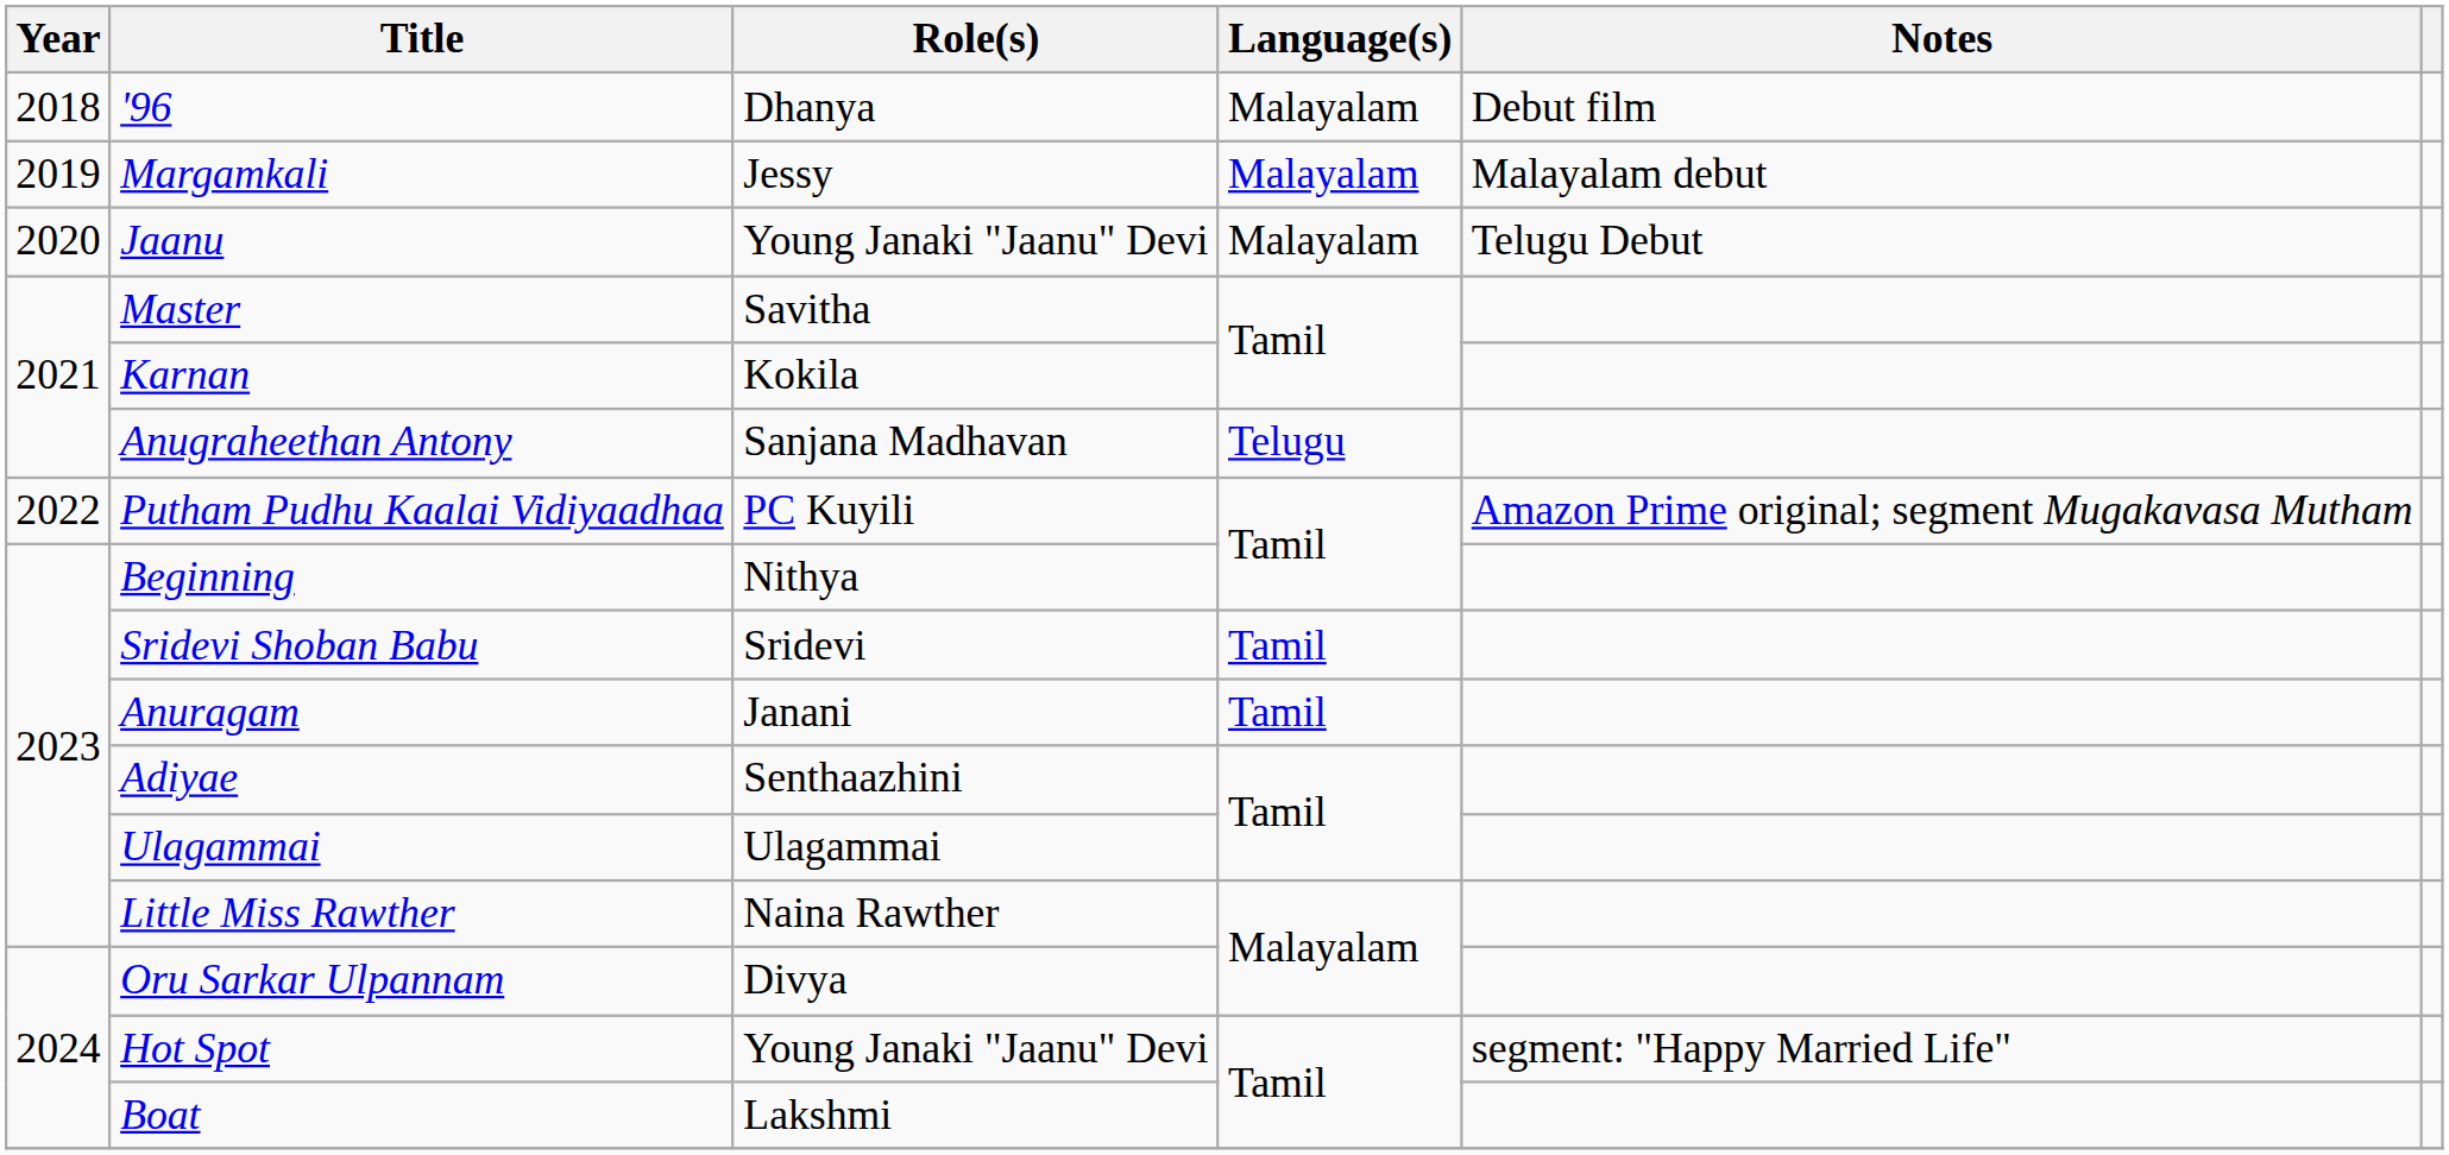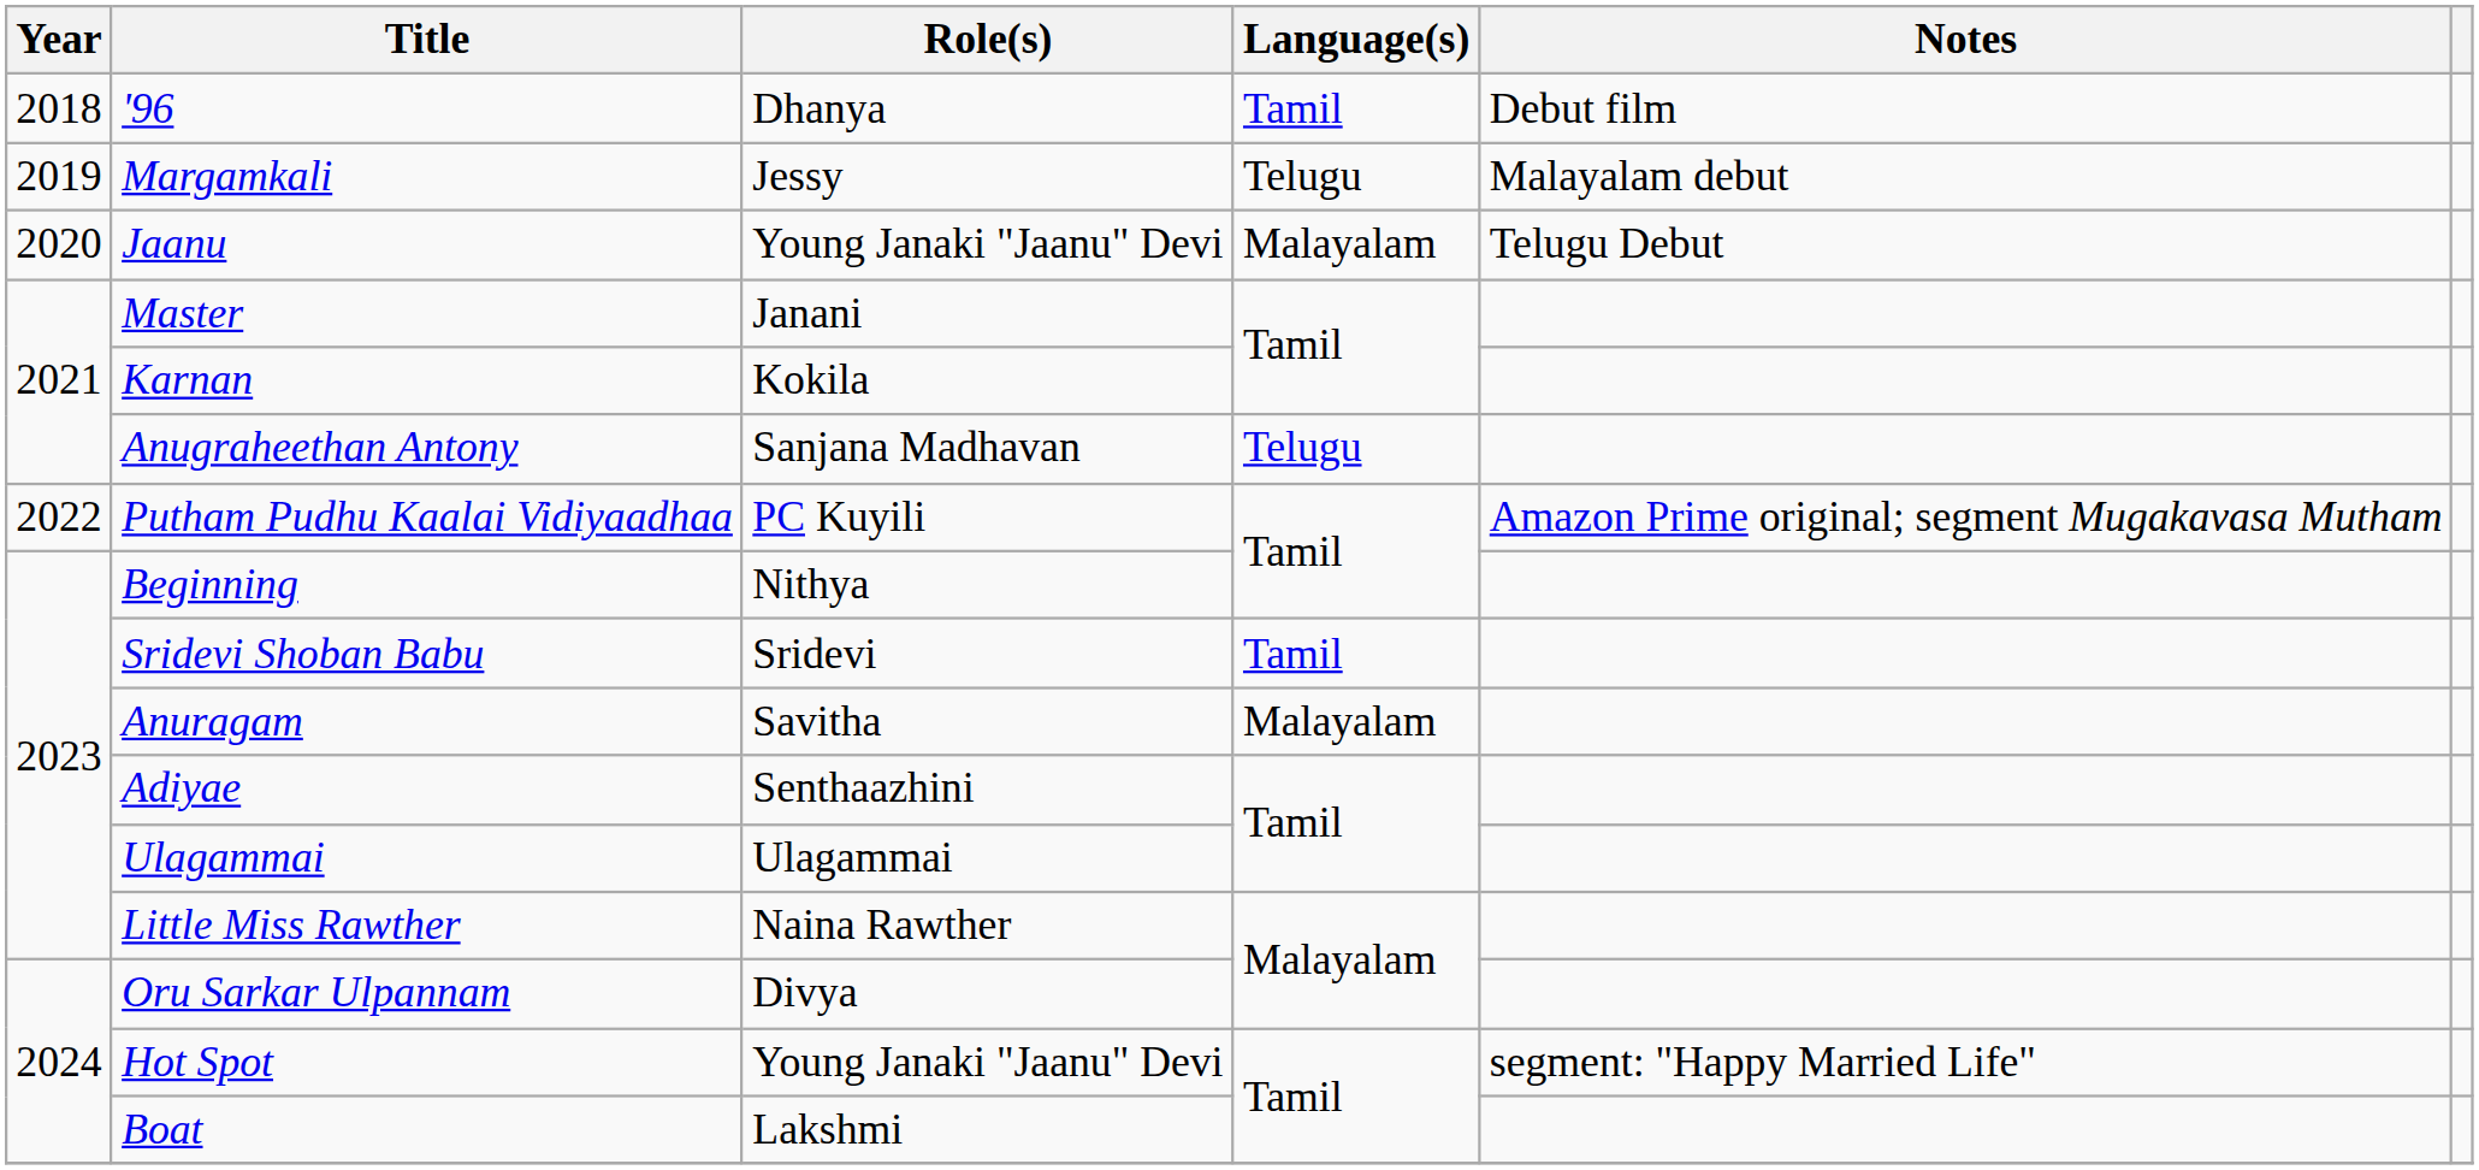'96 | Language(s): Malayalam -> Tamil
Margamkali | Language(s): Malayalam -> Telugu
Master | Role(s): Savitha -> Janani
Anuragam | Role(s): Janani -> Savitha
Anuragam | Language(s): Tamil -> Malayalam
